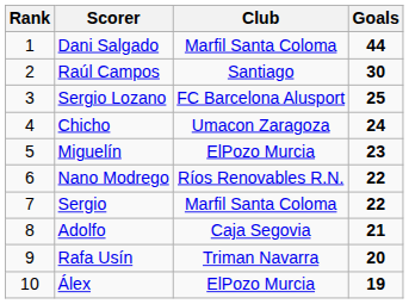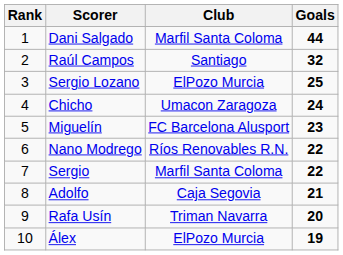Raúl Campos | Goals: 30 -> 32
Sergio Lozano | Club: FC Barcelona Alusport -> ElPozo Murcia
Miguelín | Club: ElPozo Murcia -> FC Barcelona Alusport
